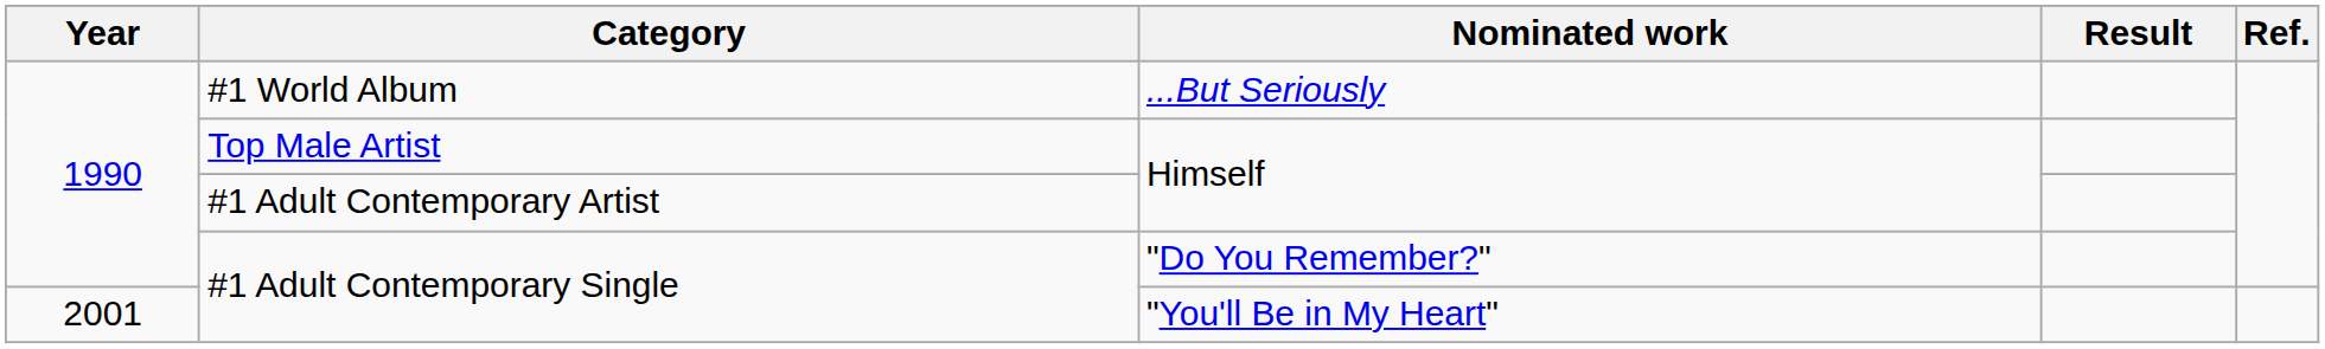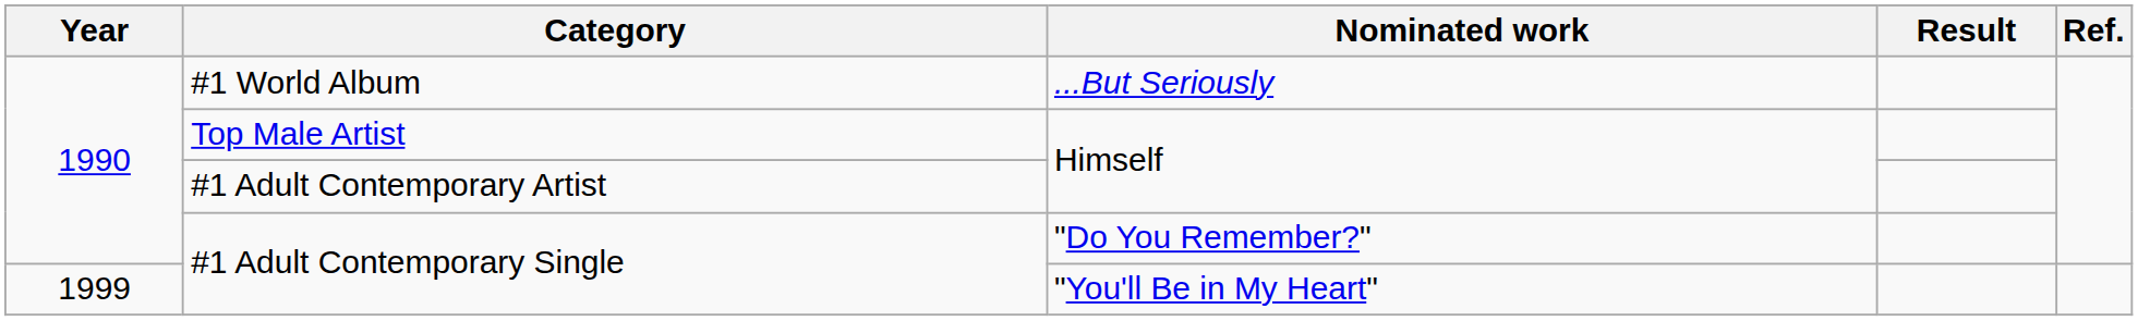#1 Adult Contemporary Single / "You'll Be in My Heart" | Year: 2001 -> 1999
